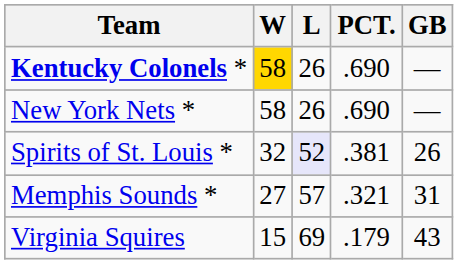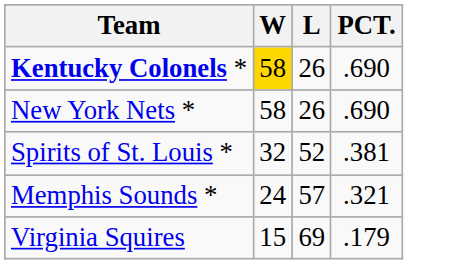- column: GB | — | — | 26 | 31 | 43
Spirits of St. Louis * | L: lavender background -> no background
Memphis Sounds * | W: 27 -> 24
